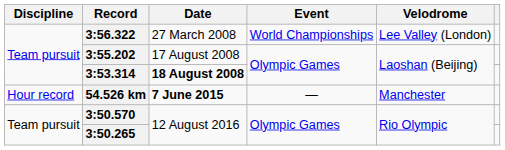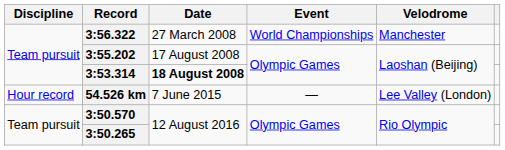3:56.322 | Velodrome: Lee Valley (London) -> Manchester
54.526 km | Date: bold -> normal
54.526 km | Velodrome: Manchester -> Lee Valley (London)
